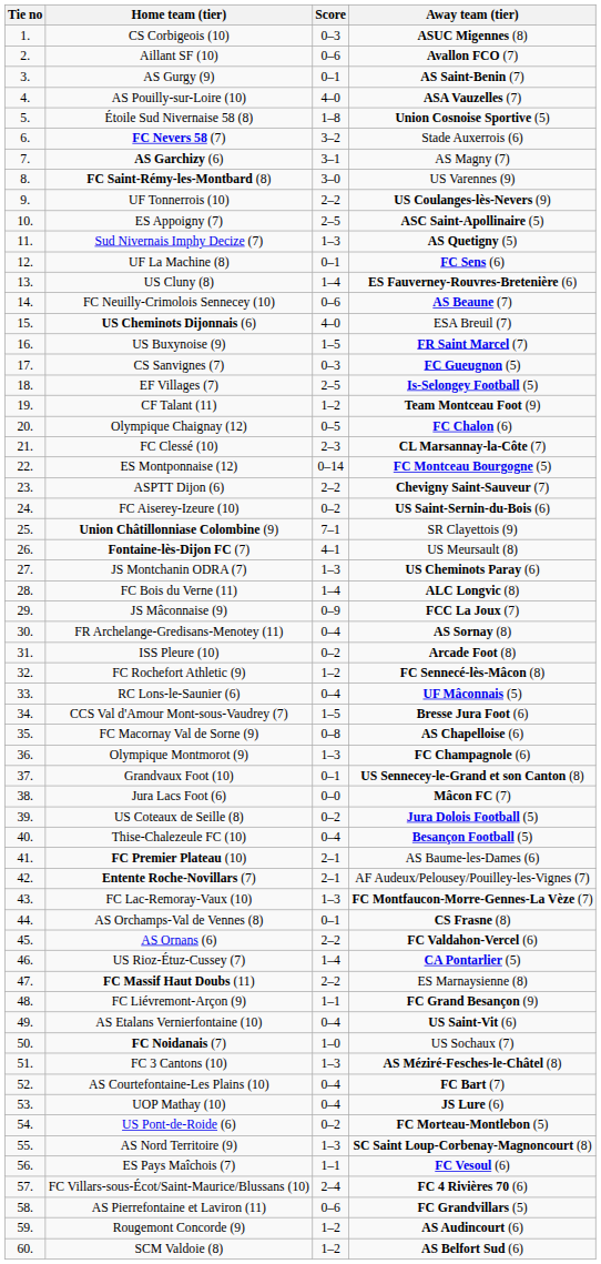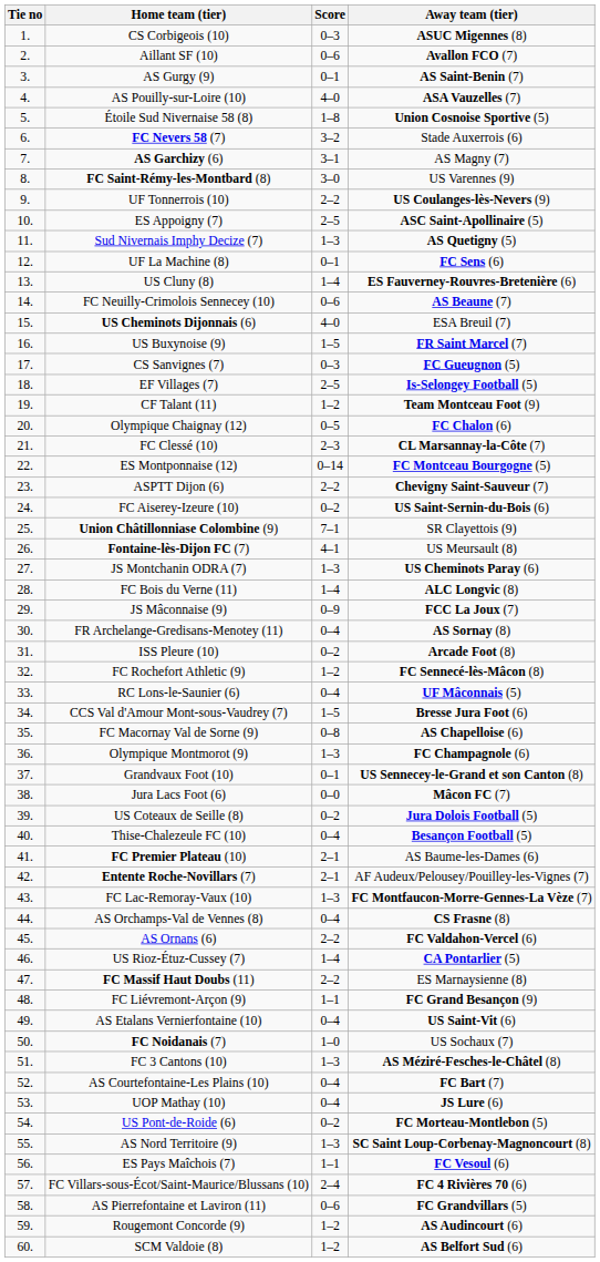AS Orchamps-Val de Vennes (8) | Score: 0–1 -> 0–4
